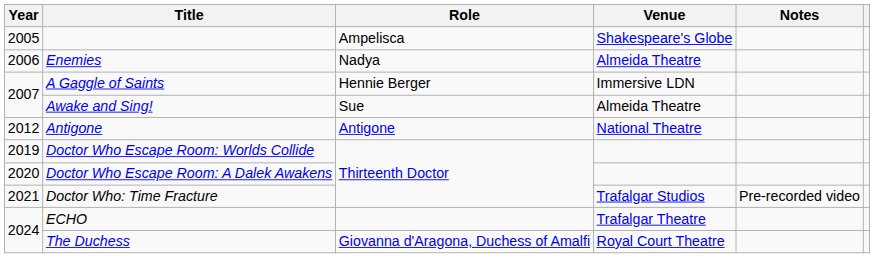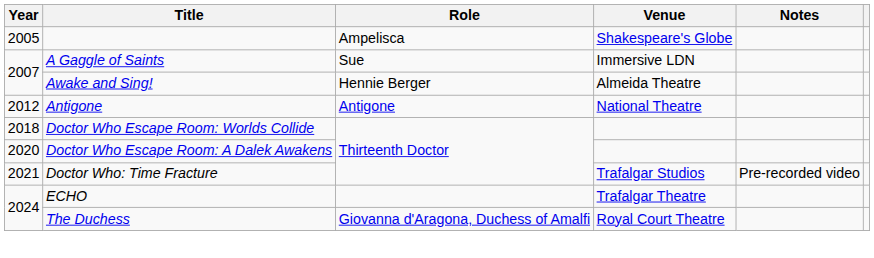- row: 2006 | Enemies | Nadya | Almeida Theatre
A Gaggle of Saints | Role: Hennie Berger -> Sue
Awake and Sing! | Role: Sue -> Hennie Berger
Doctor Who Escape Room: Worlds Collide | Year: 2019 -> 2018
